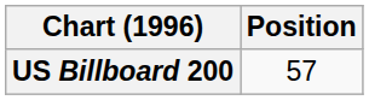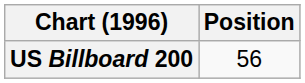US Billboard 200 | Position: 57 -> 56
